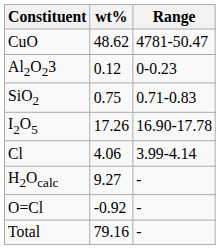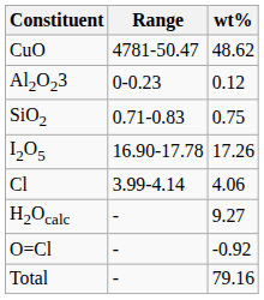columns swapped: wt% <-> Range
